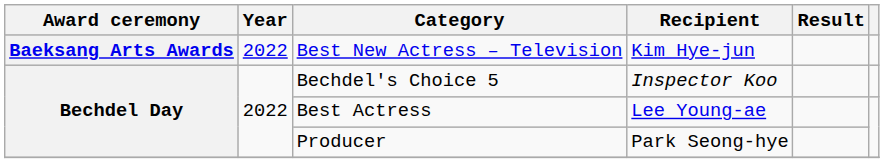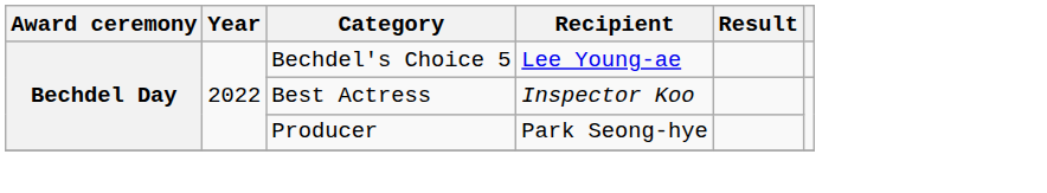- row: Baeksang Arts Awards | 2022 | Best New Actress – Television | Kim Hye-jun
Bechdel's Choice 5 | Recipient: Inspector Koo -> Lee Young-ae
Best Actress | Recipient: Lee Young-ae -> Inspector Koo
